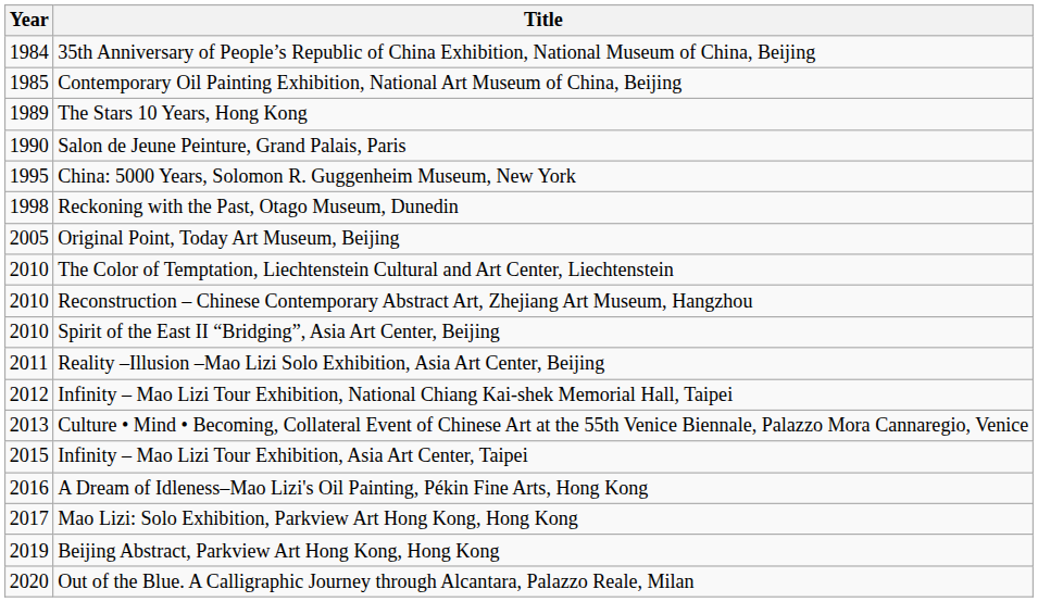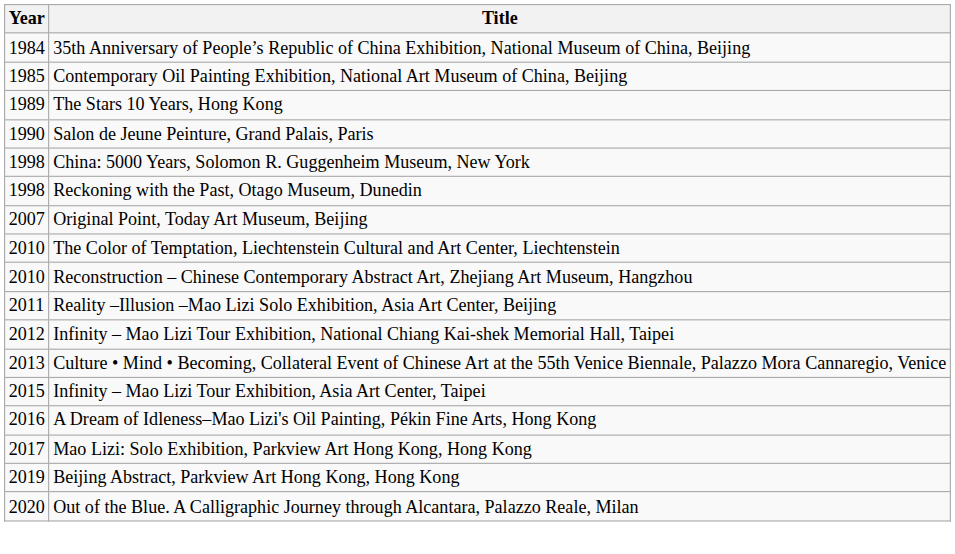China: 5000 Years, Solomon R. Guggenheim Museum, New York | Year: 1995 -> 1998
Original Point, Today Art Museum, Beijing | Year: 2005 -> 2007
- row: 2010 | Spirit of the East II “Bridging”, Asia Art Center, Beijing
